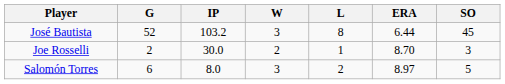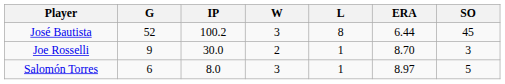José Bautista | IP: 103.2 -> 100.2
Joe Rosselli | G: 2 -> 9
Salomón Torres | L: 2 -> 1
